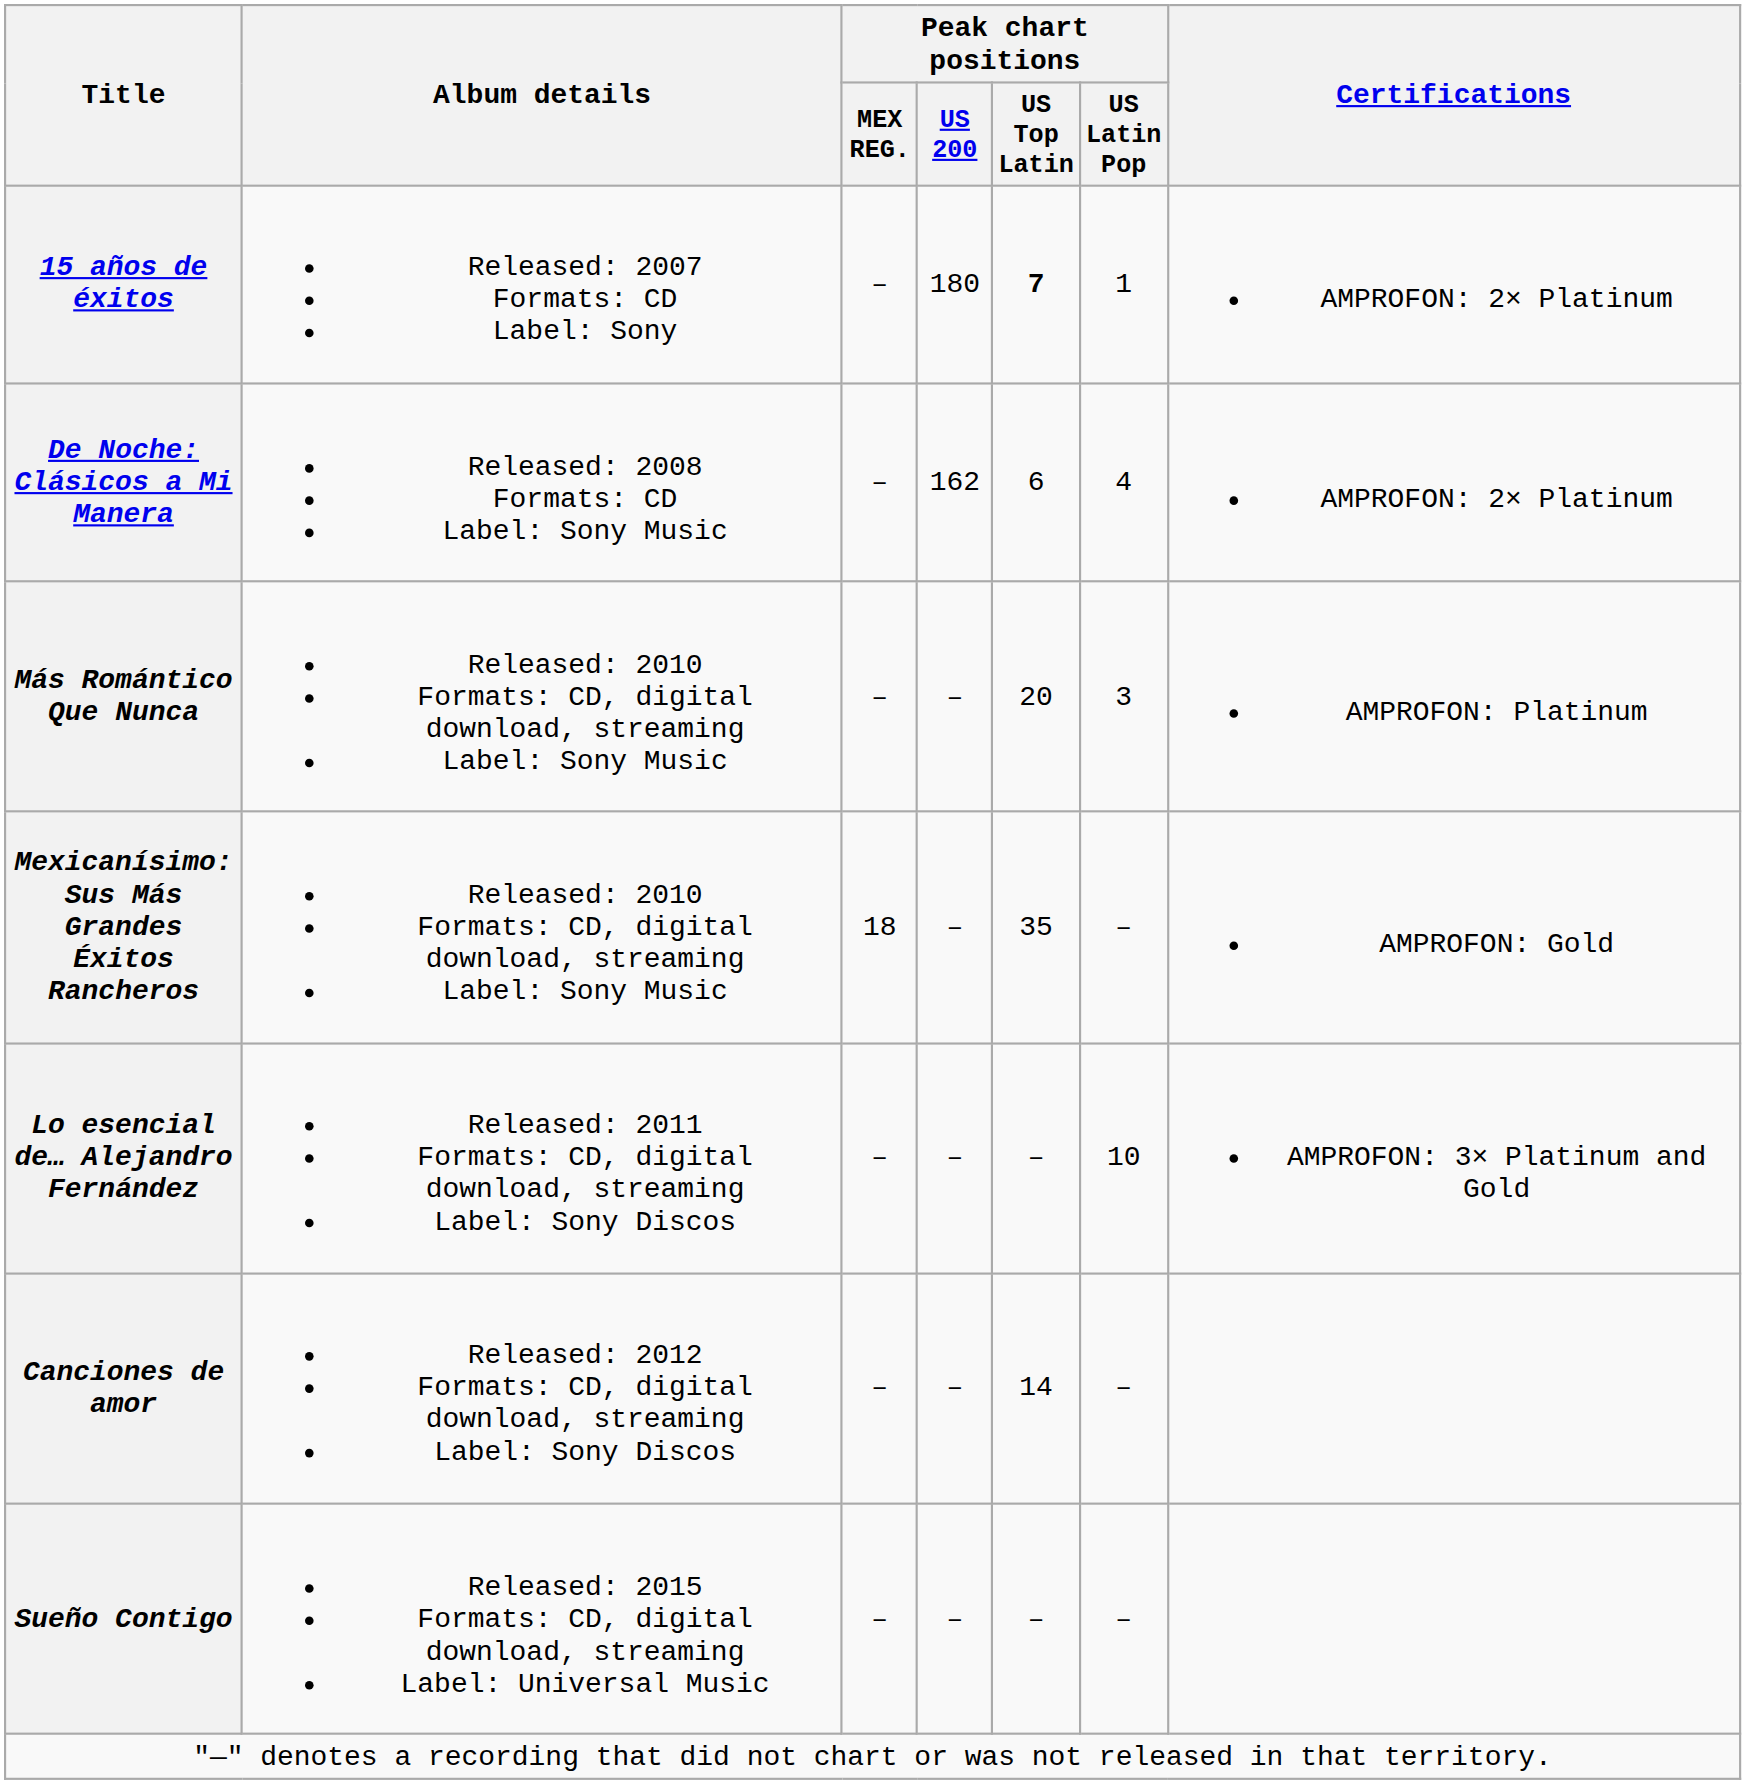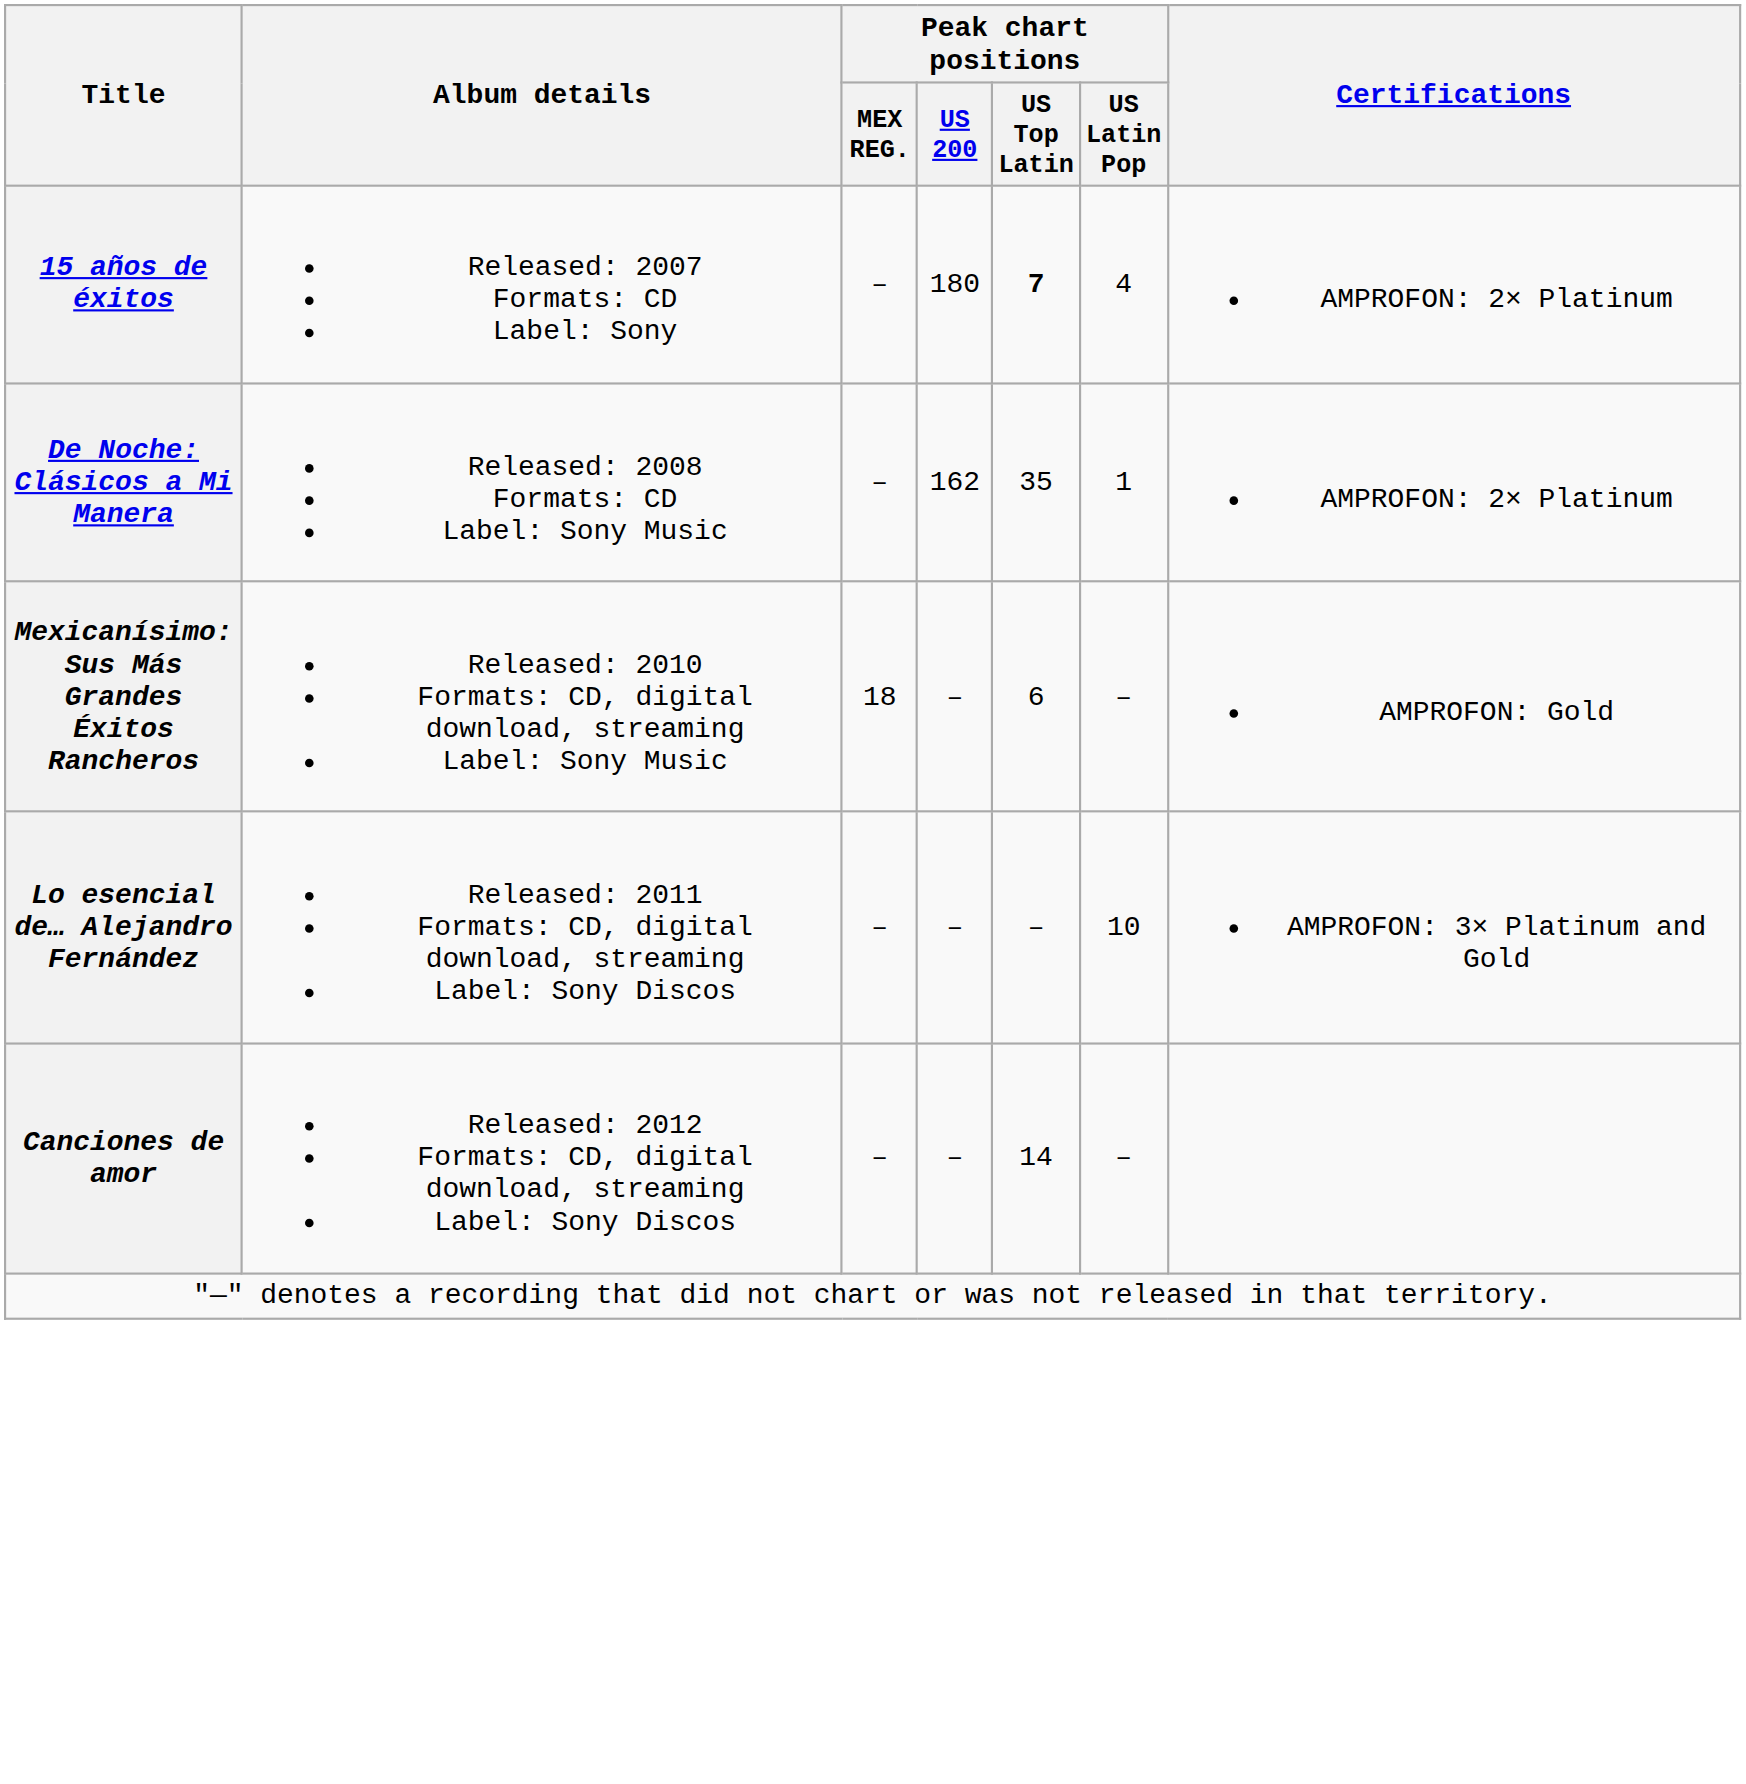15 años de éxitos | Peak chart positions / US Latin Pop: 1 -> 4
De Noche: Clásicos a Mi Manera | Peak chart positions / US Top Latin: 6 -> 35
De Noche: Clásicos a Mi Manera | Peak chart positions / US Latin Pop: 4 -> 1
- row: Más Romántico Que Nunca | Released: 2010 Formats: CD, digital download, streaming Label: Sony Music | – | – | 20 | 3 | AMPROFON: Platinum
Mexicanísimo: Sus Más Grandes Éxitos Rancheros | Peak chart positions / US Top Latin: 35 -> 6
- row: Sueño Contigo | Released: 2015 Formats: CD, digital download, streaming Label: Universal Music | – | – | – | –
